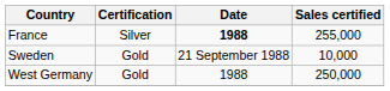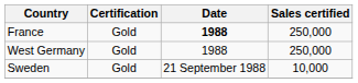France | Certification: Silver -> Gold
France | Sales certified: 255,000 -> 250,000
rows swapped: Sweden <-> West Germany
